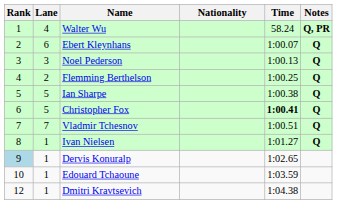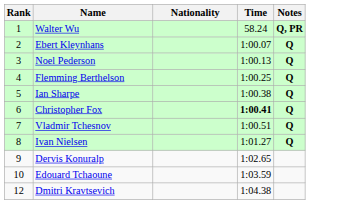- column: Lane | 4 | 6 | 3 | 2 | 5 | 5 | 7 | 1 | 1 | 1 | 1
Dervis Konuralp | Rank: lightblue background -> no background
